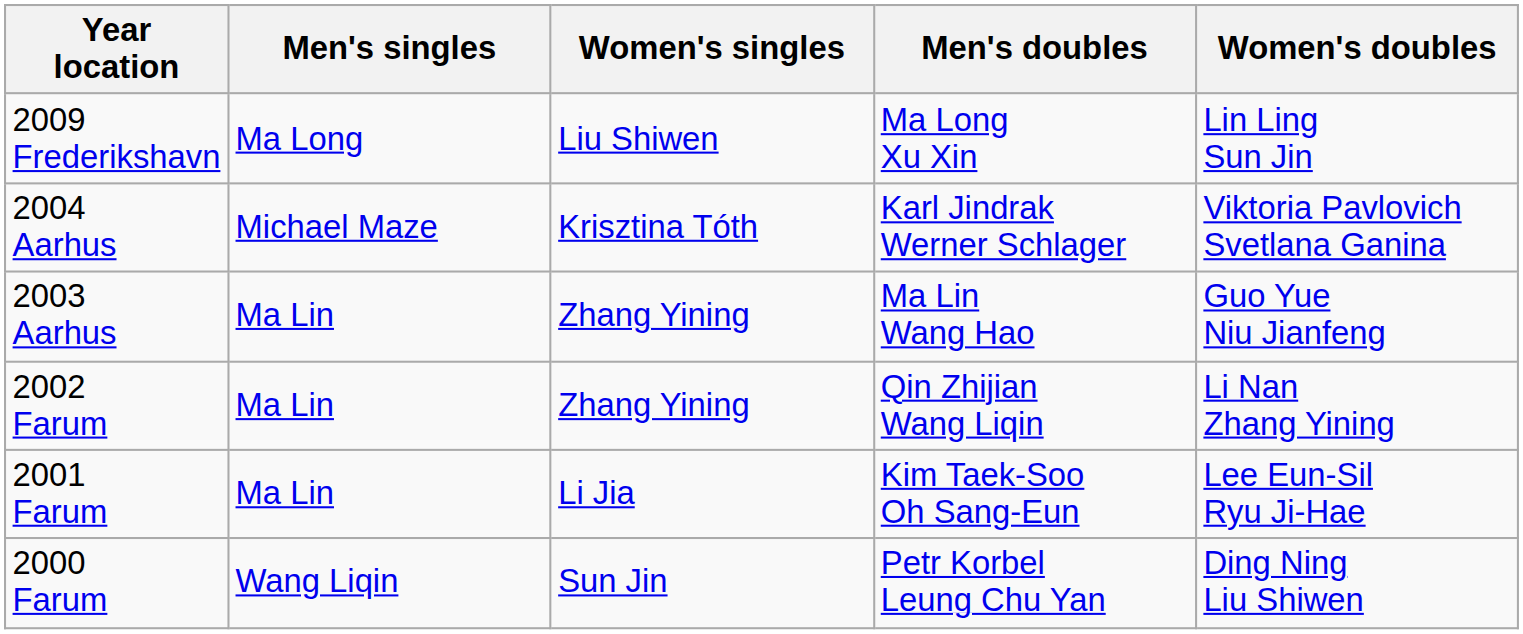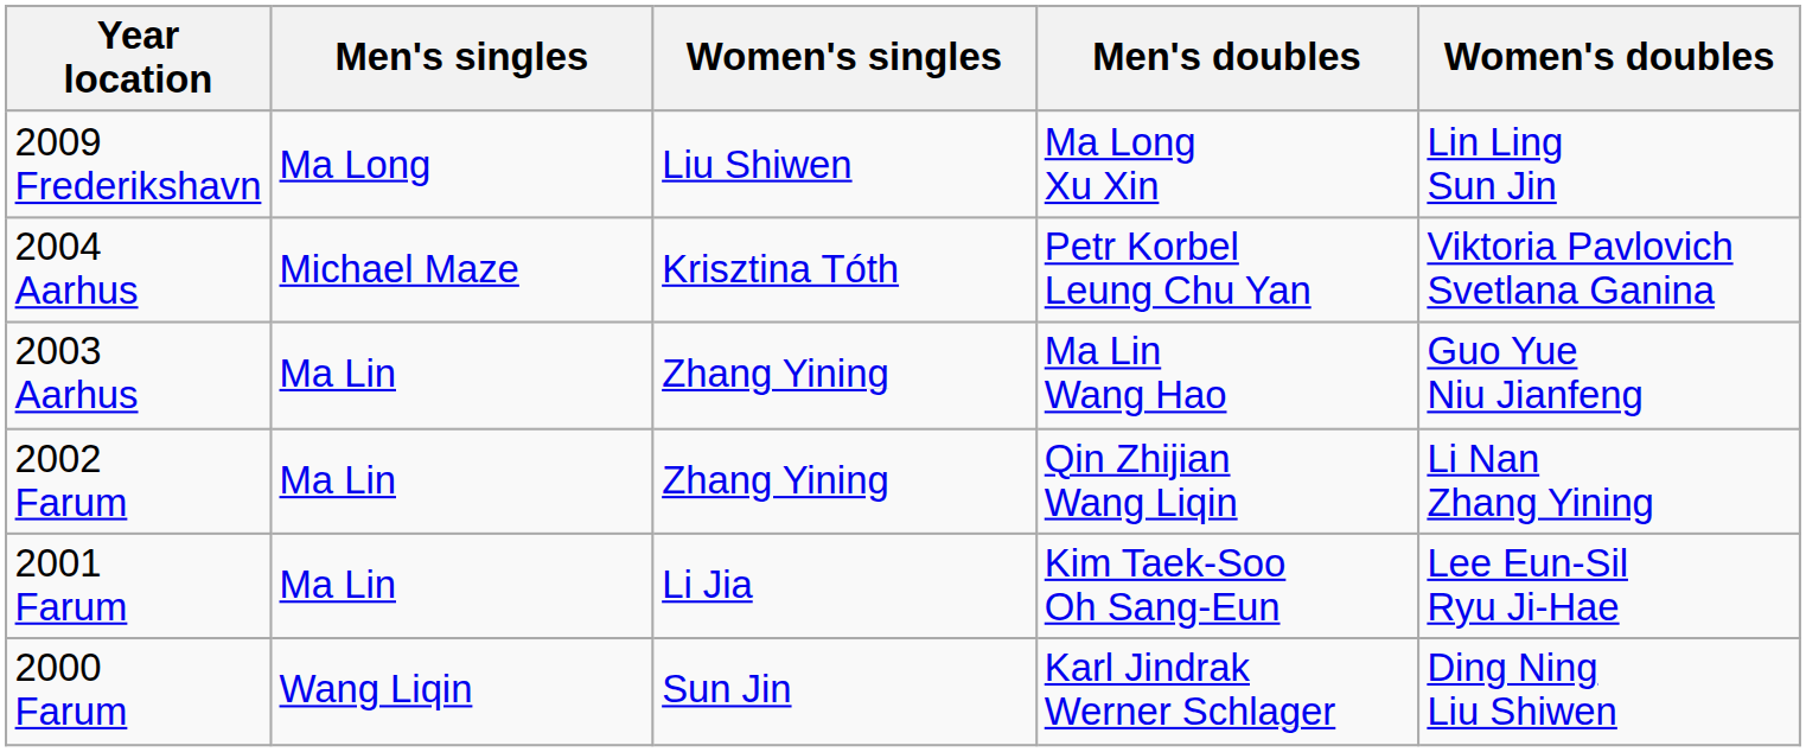2004 Aarhus | Men's doubles: Karl Jindrak Werner Schlager -> Petr Korbel Leung Chu Yan
2000 Farum | Men's doubles: Petr Korbel Leung Chu Yan -> Karl Jindrak Werner Schlager
